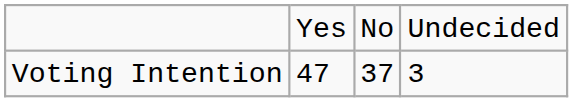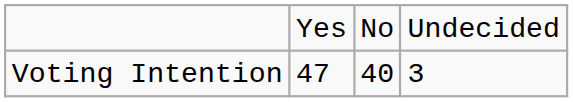Voting Intention | column 3: 37 -> 40
